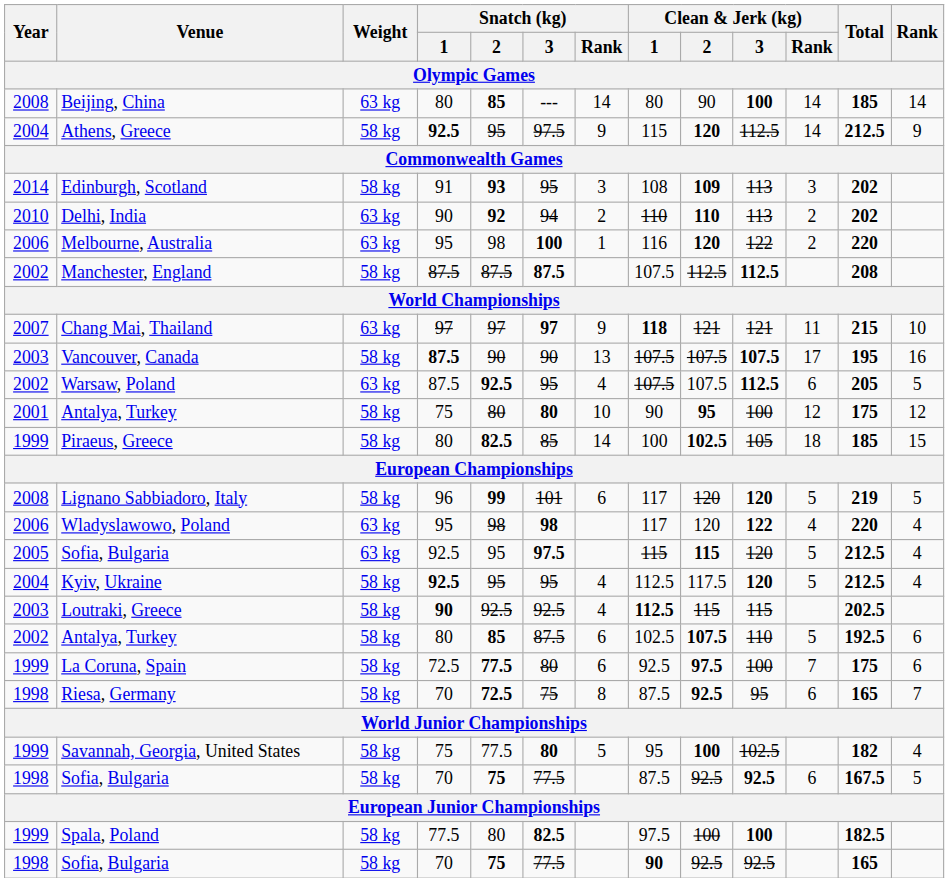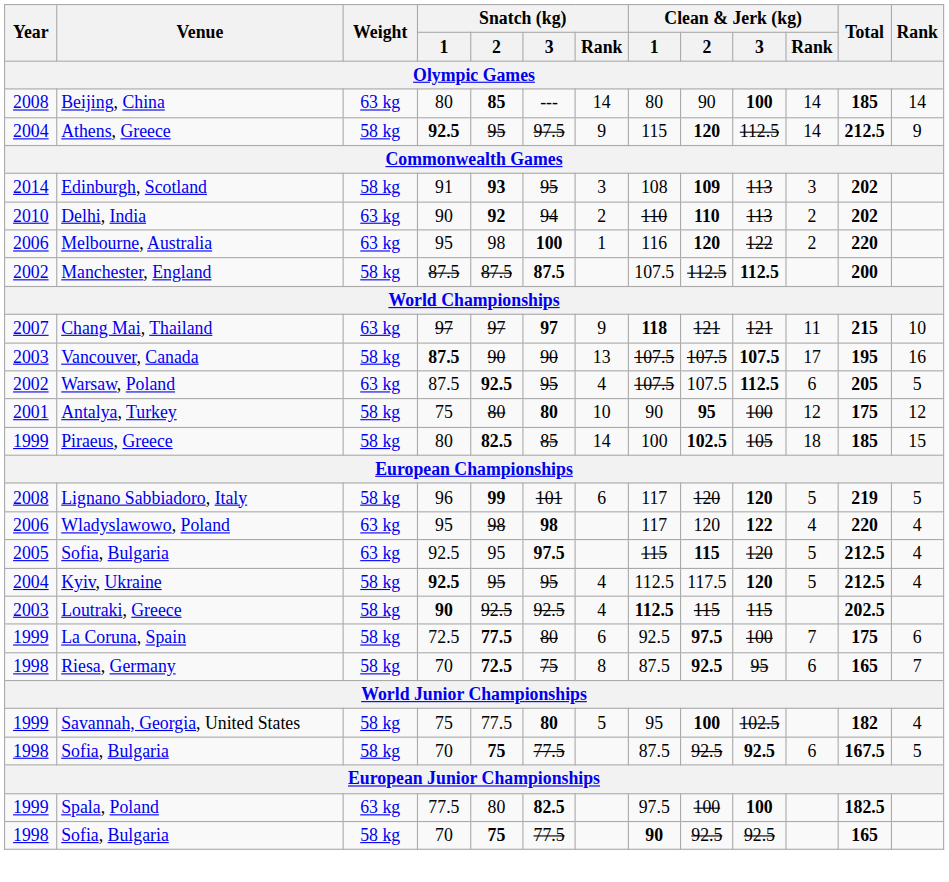Manchester, England | Total: 208 -> 200
- row: 2002 | Antalya, Turkey | 58 kg | 80 | 85 | 87.5 | 6 | 102.5 | 107.5 | 110 | 5 | 192.5 | 6
Spala, Poland | Weight: 58 kg -> 63 kg
